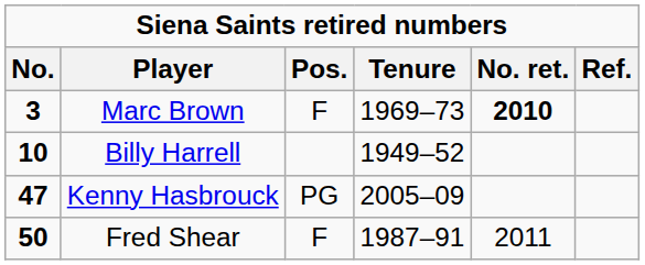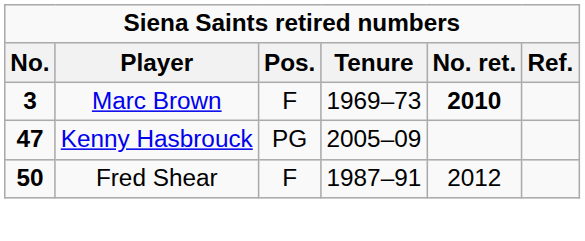- row: 10 | Billy Harrell | 1949–52
Fred Shear | No. ret.: 2011 -> 2012
